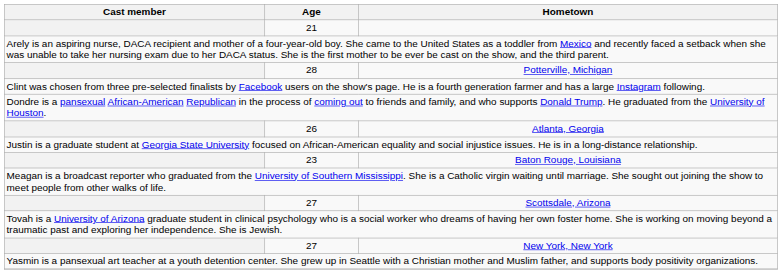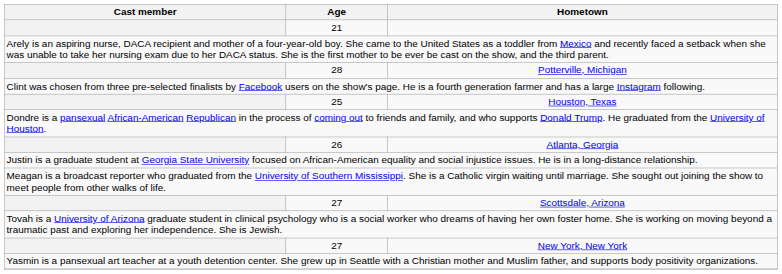+ row: 25 | Houston, Texas
- row: 23 | Baton Rouge, Louisiana
